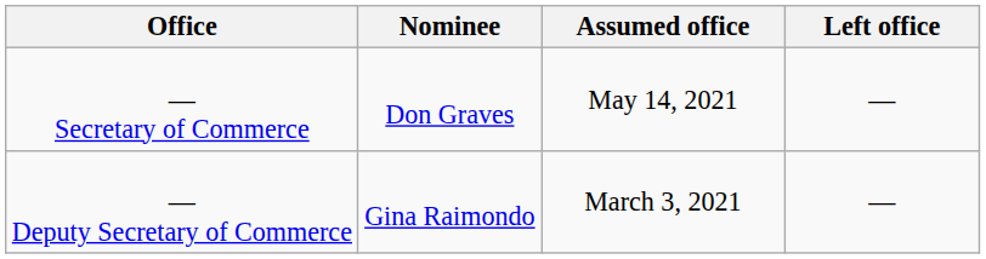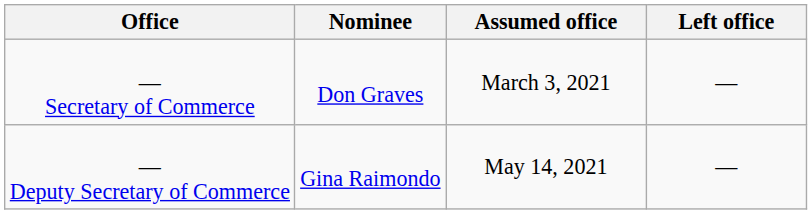— Secretary of Commerce | Assumed office: May 14, 2021 -> March 3, 2021
— Deputy Secretary of Commerce | Assumed office: March 3, 2021 -> May 14, 2021
